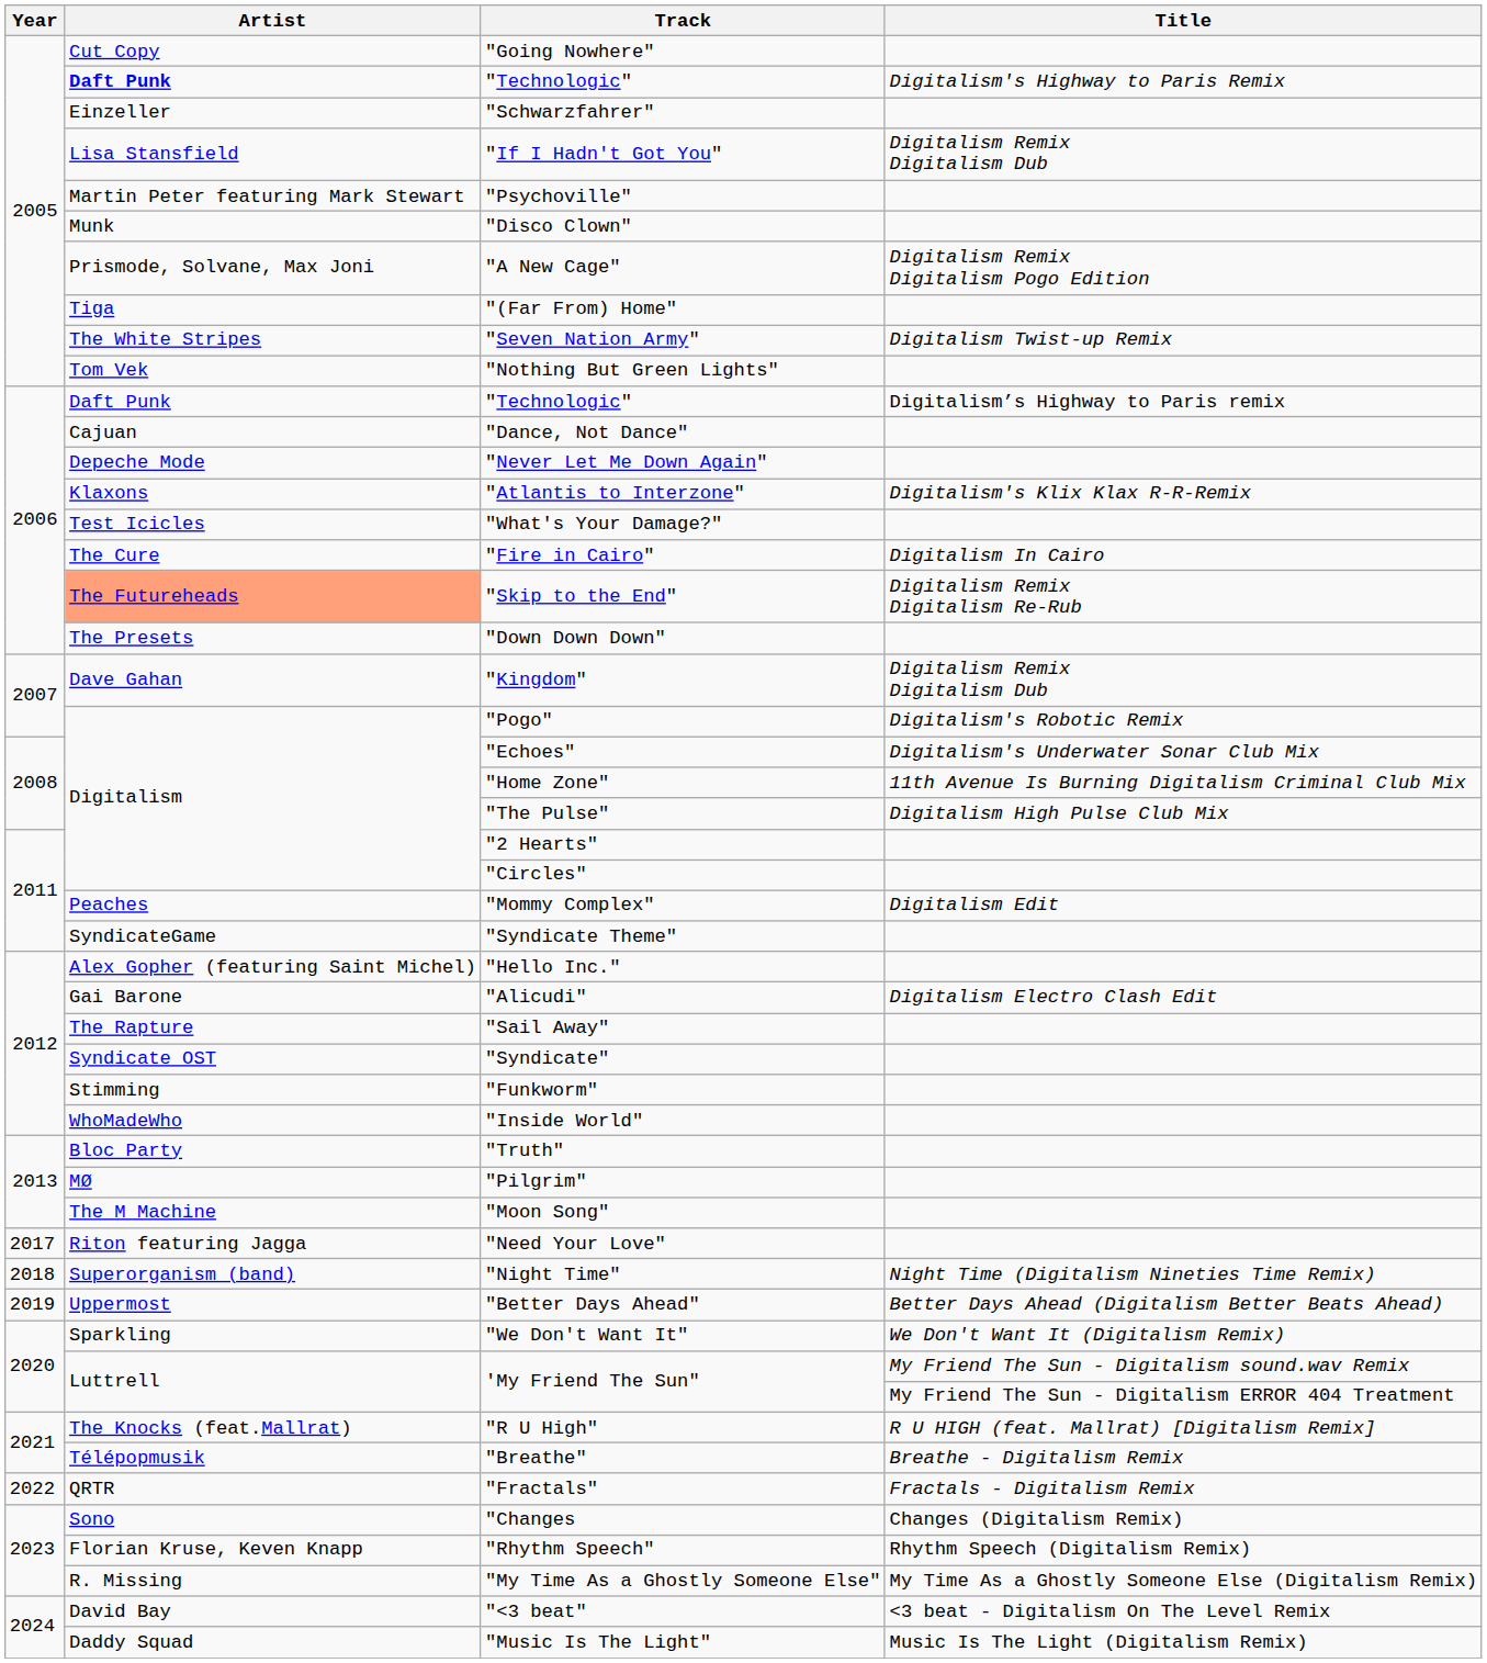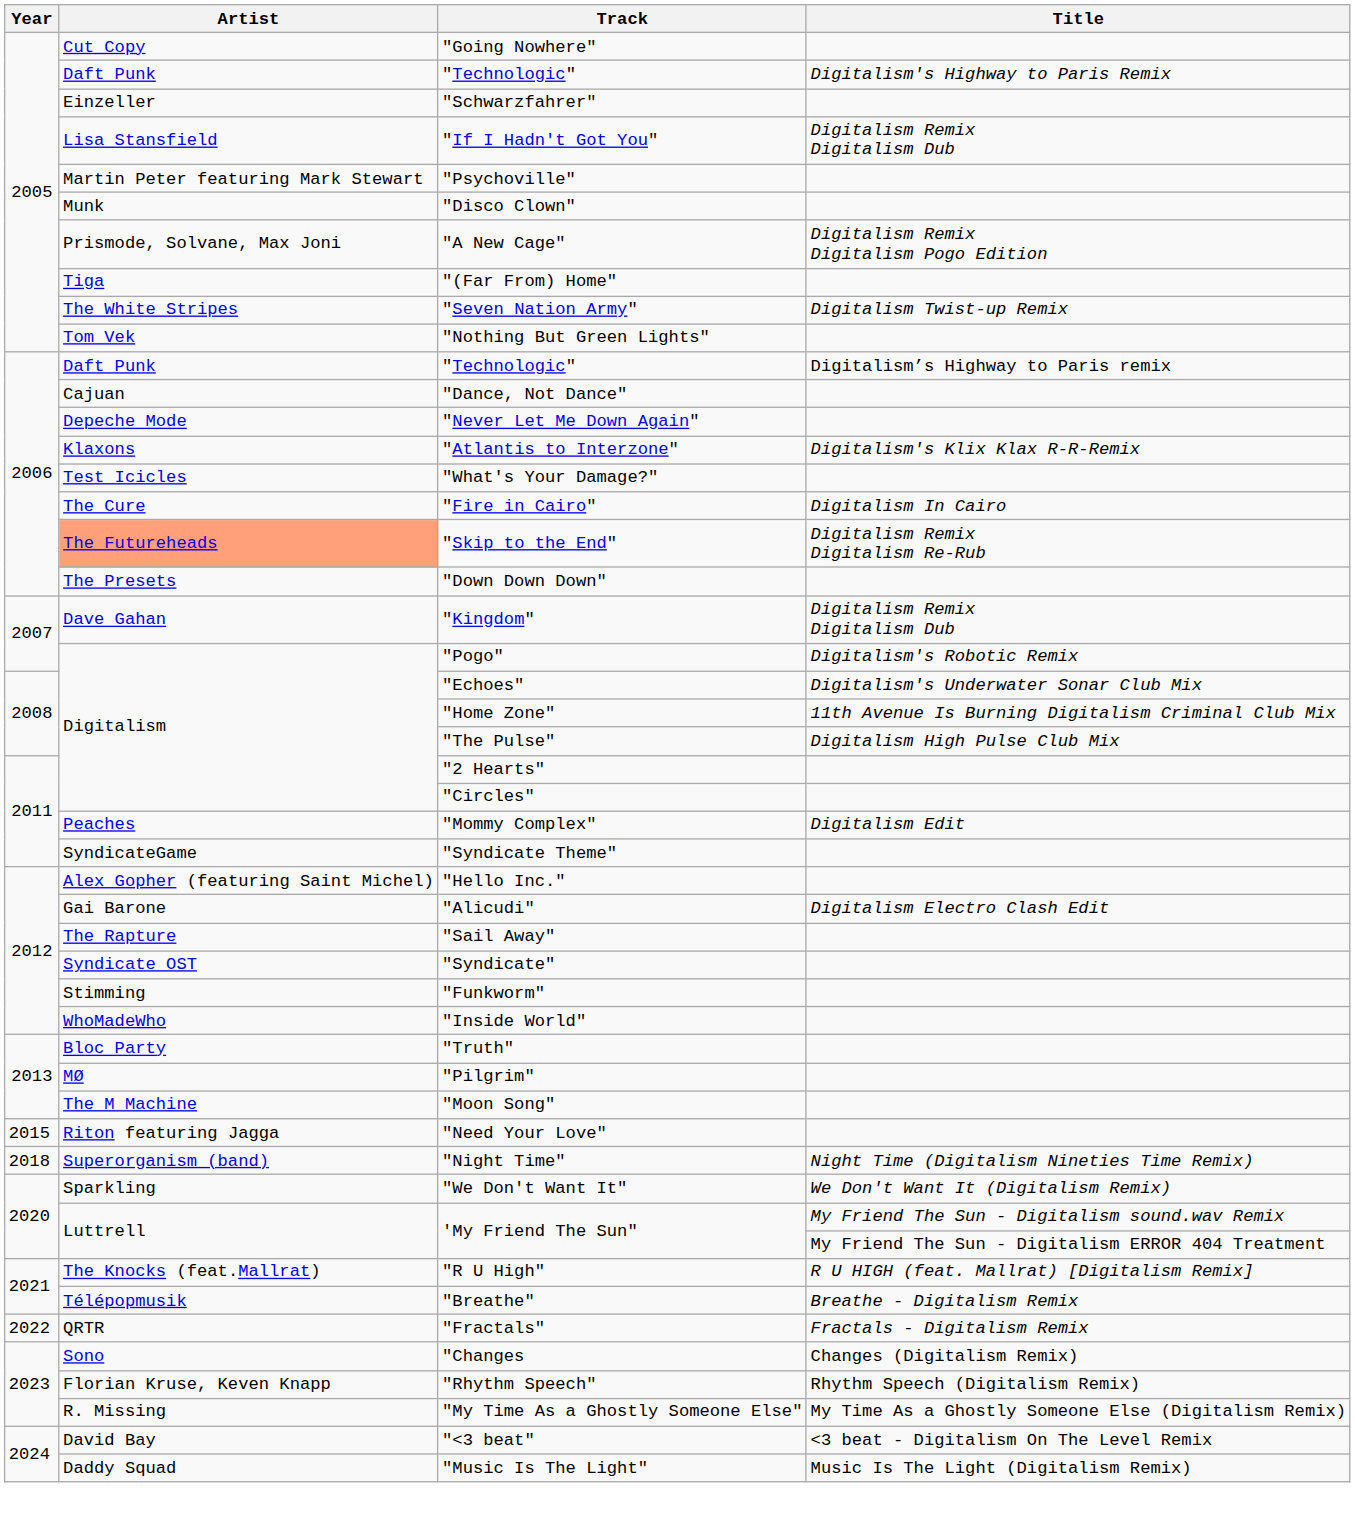"Technologic" / Digitalism's Highway to Paris Remix | Artist: bold -> normal
"Need Your Love" | Year: 2017 -> 2015
- row: 2019 | Uppermost | "Better Days Ahead" | Better Days Ahead (Digitalism Better Beats Ahead)
